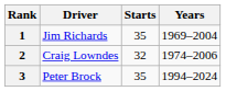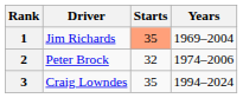1 | Starts: no background -> lightsalmon background
2 | Driver: Craig Lowndes -> Peter Brock
3 | Driver: Peter Brock -> Craig Lowndes
